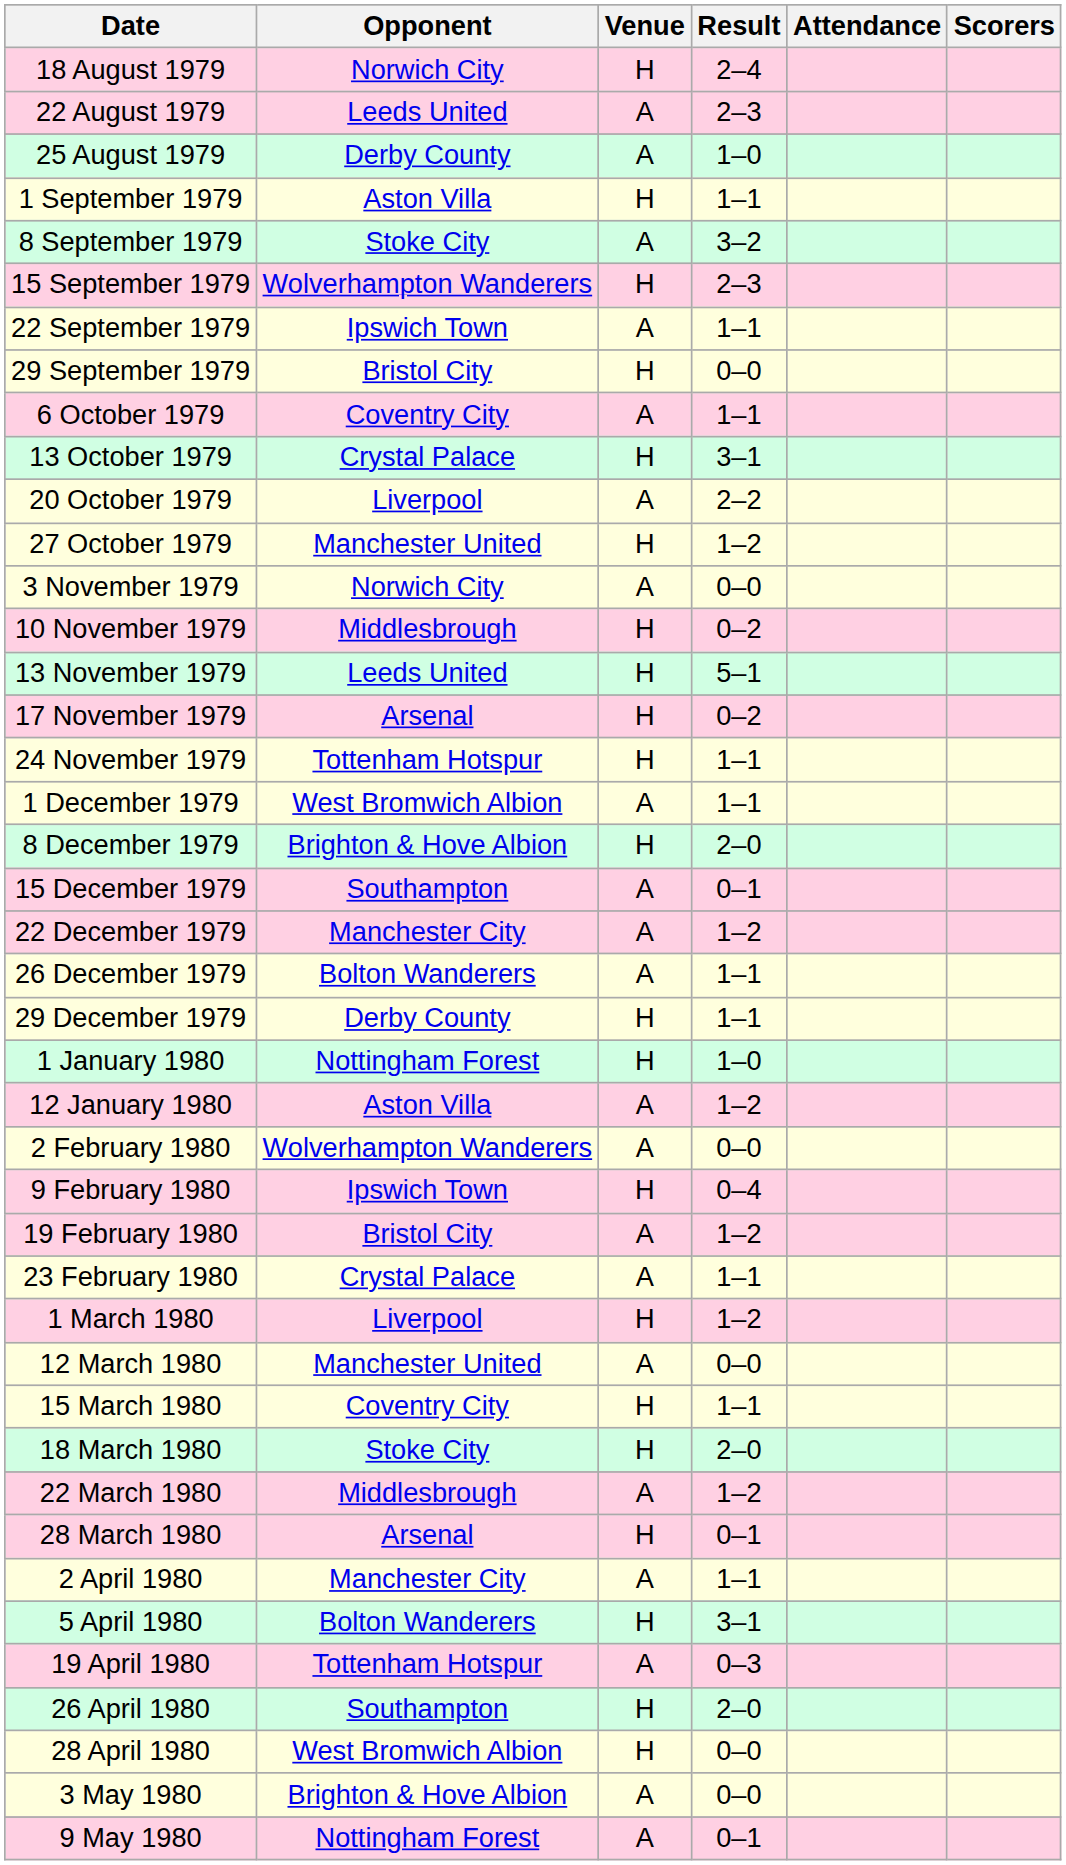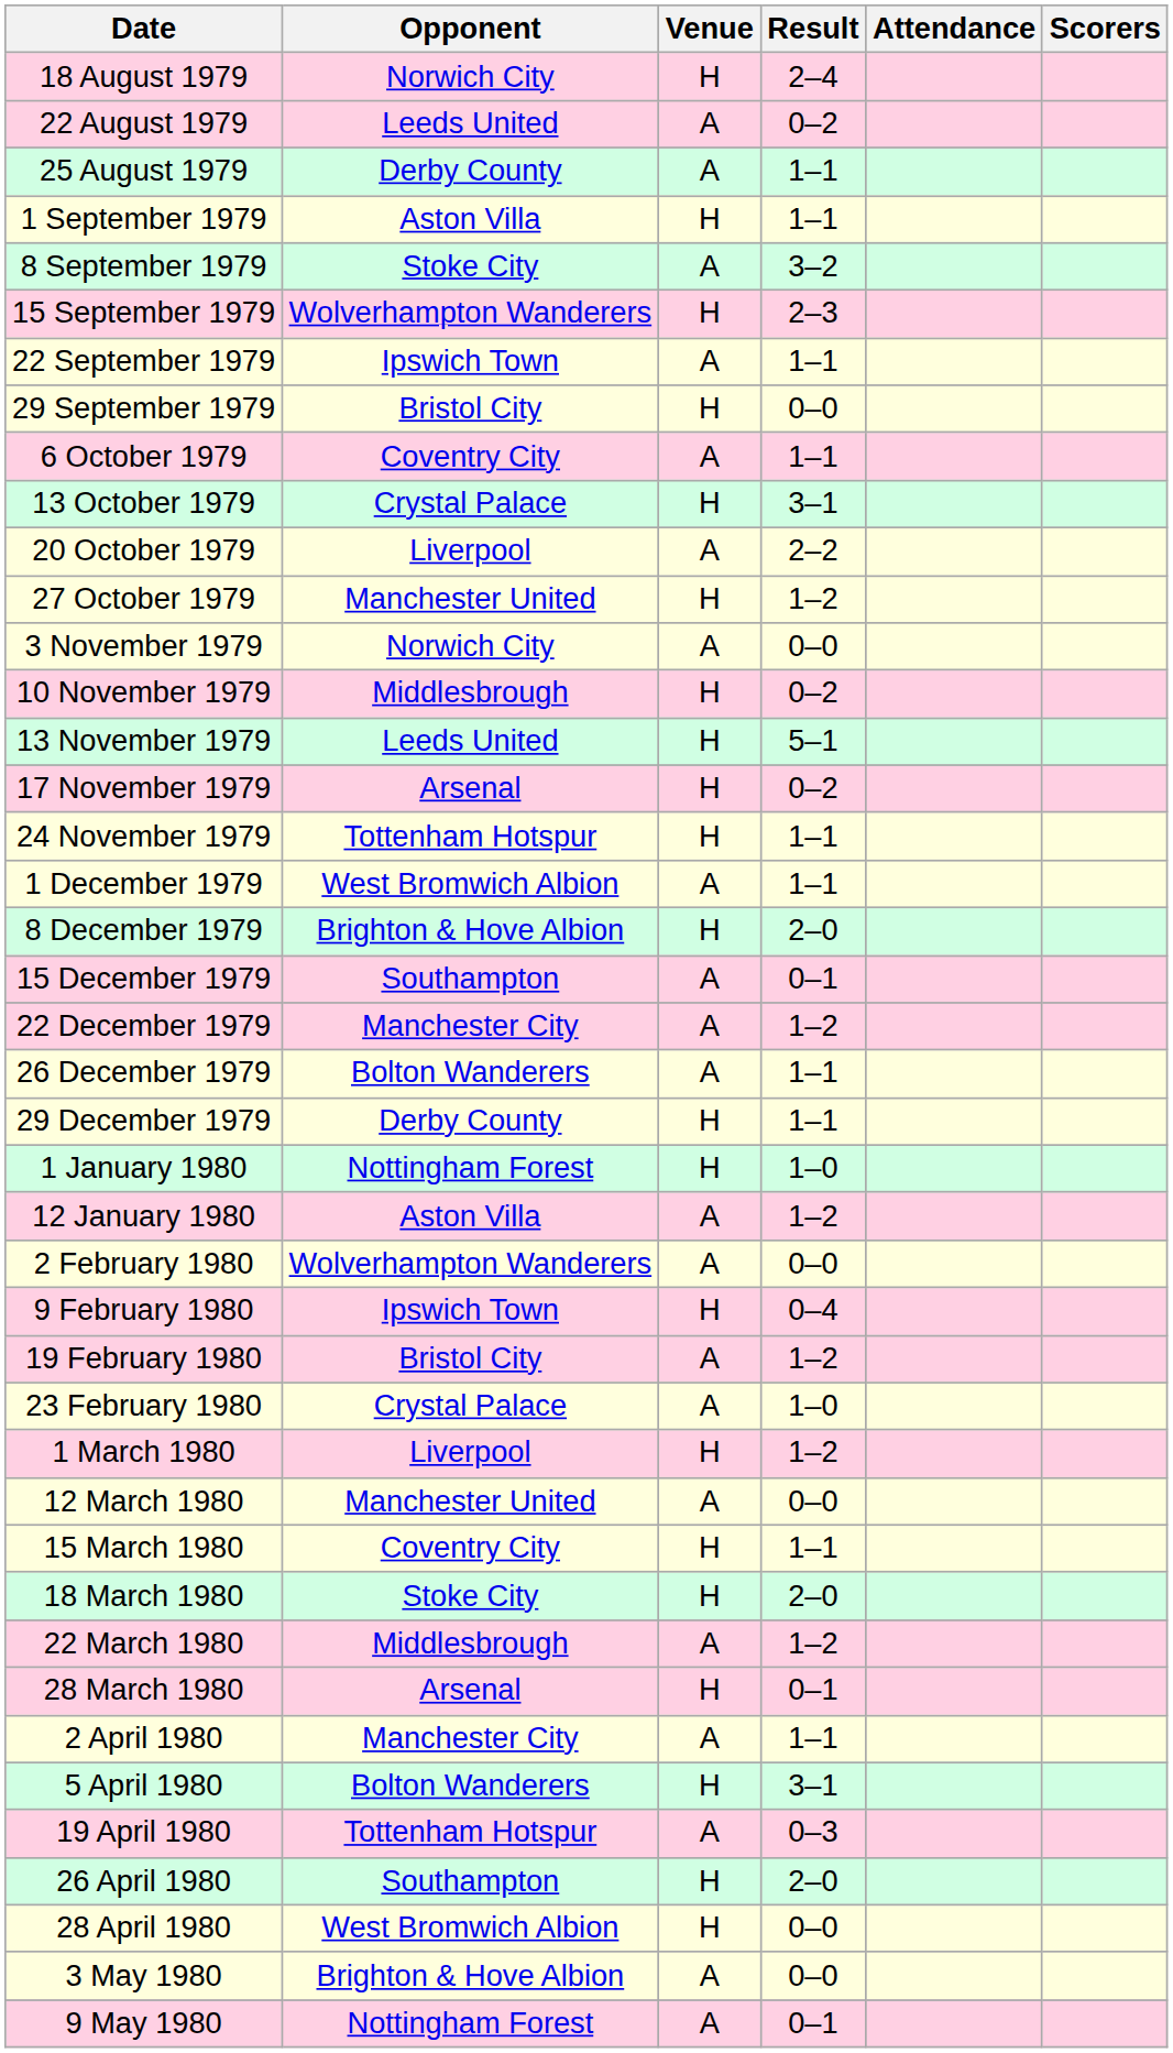22 August 1979 | Result: 2–3 -> 0–2
25 August 1979 | Result: 1–0 -> 1–1
23 February 1980 | Result: 1–1 -> 1–0
